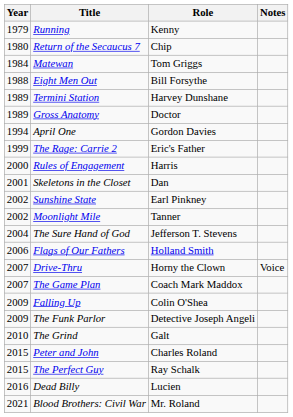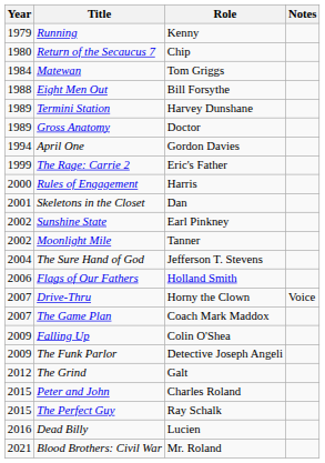The Grind | Year: 2010 -> 2012
